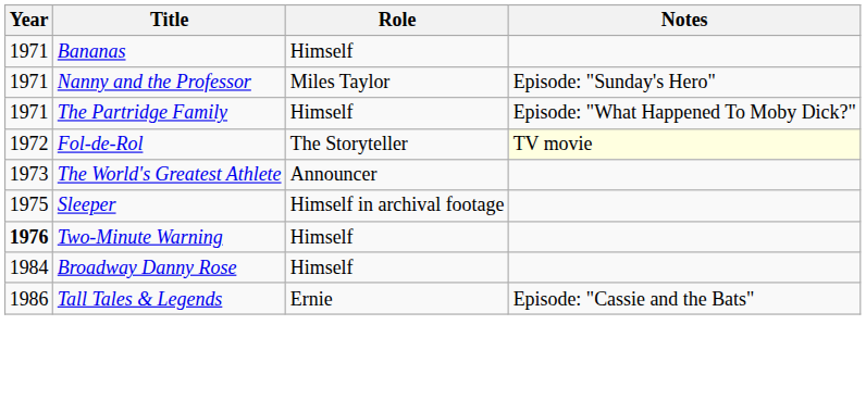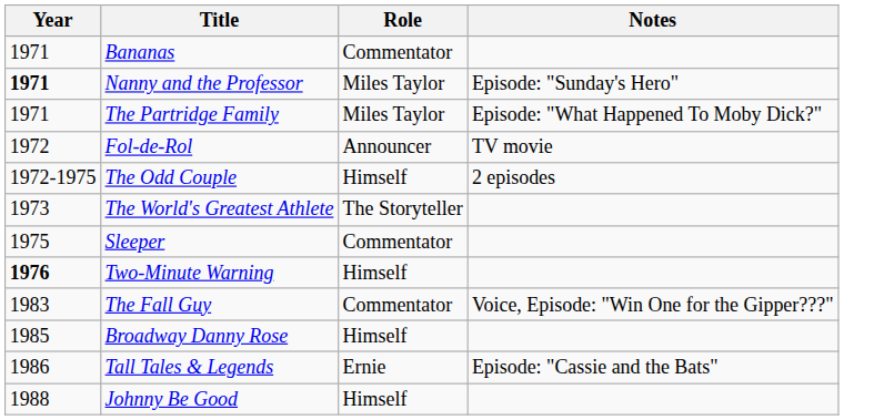Bananas | Role: Himself -> Commentator
Nanny and the Professor | Year: normal -> bold
The Partridge Family | Role: Himself -> Miles Taylor
Fol-de-Rol | Role: The Storyteller -> Announcer
Fol-de-Rol | Notes: lightyellow background -> no background
+ row: 1972-1975 | The Odd Couple | Himself | 2 episodes
The World's Greatest Athlete | Role: Announcer -> The Storyteller
Sleeper | Role: Himself in archival footage -> Commentator
+ row: 1983 | The Fall Guy | Commentator | Voice, Episode: "Win One for the Gipper???"
Broadway Danny Rose | Year: 1984 -> 1985
+ row: 1988 | Johnny Be Good | Himself
